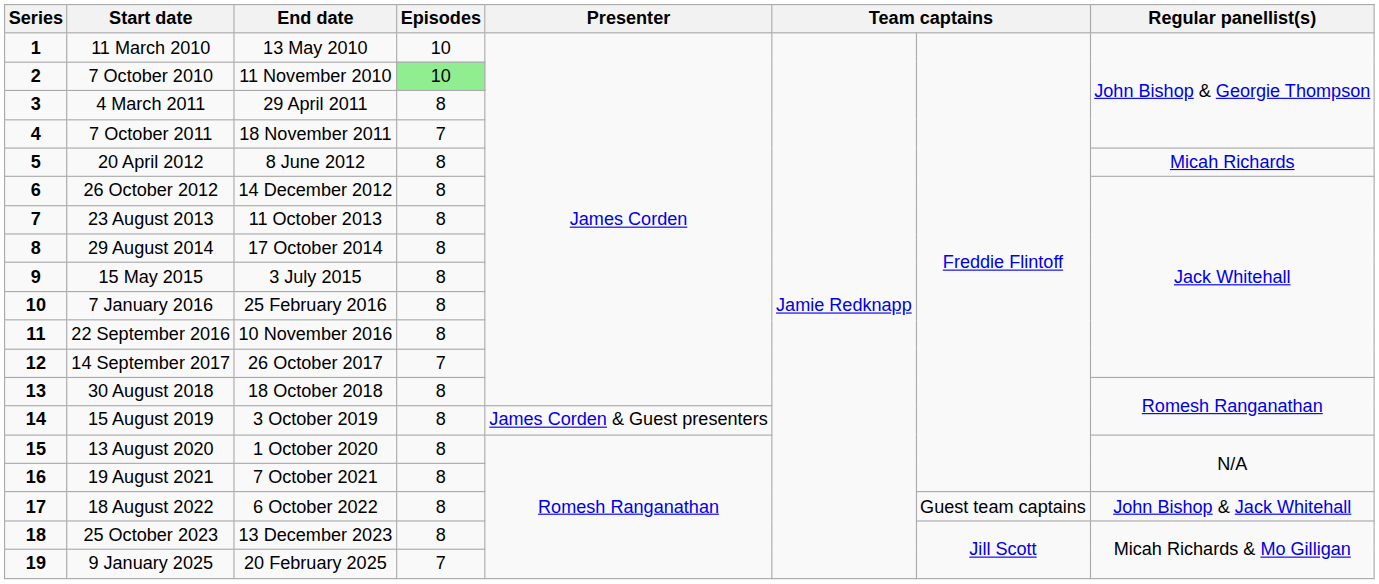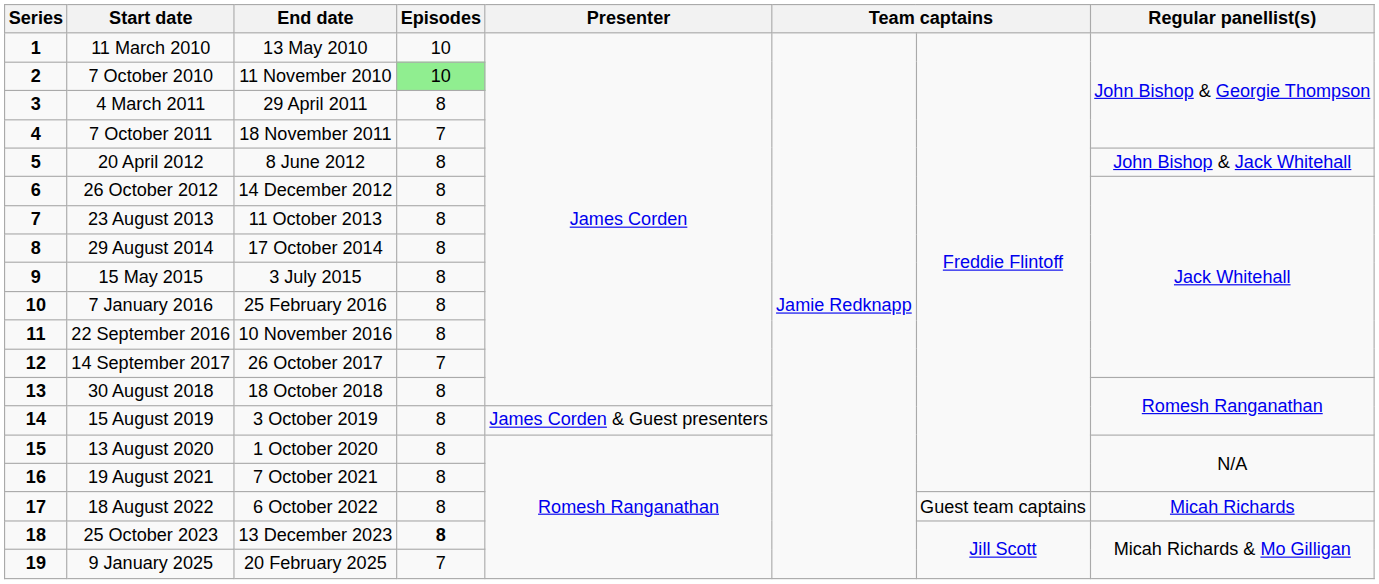20 April 2012 | Regular panellist(s): Micah Richards -> John Bishop & Jack Whitehall
18 August 2022 | Regular panellist(s): John Bishop & Jack Whitehall -> Micah Richards
25 October 2023 | Episodes: normal -> bold
